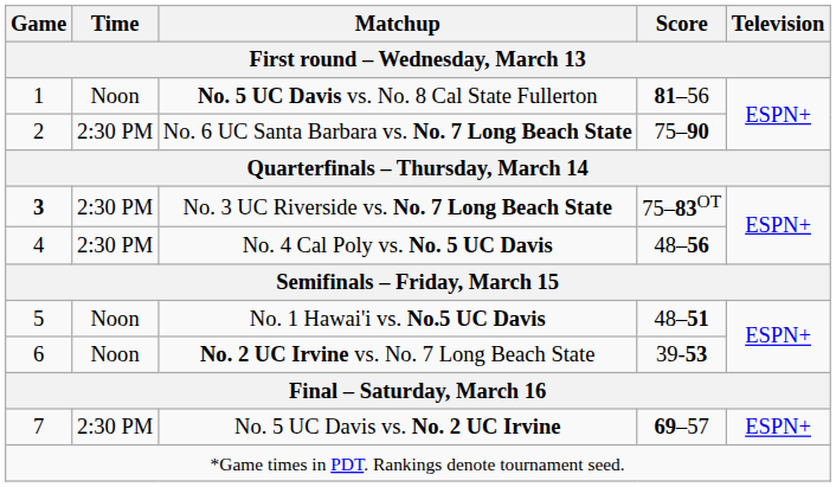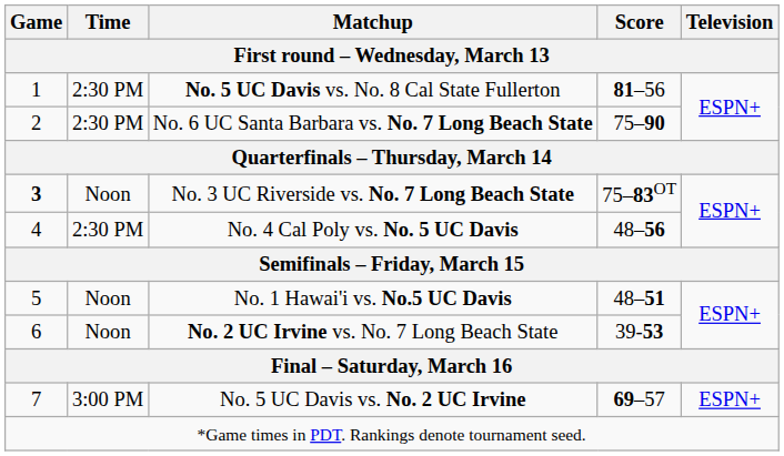No. 5 UC Davis vs. No. 8 Cal State Fullerton | Time: Noon -> 2:30 PM
No. 3 UC Riverside vs. No. 7 Long Beach State | Time: 2:30 PM -> Noon
No. 5 UC Davis vs. No. 2 UC Irvine | Time: 2:30 PM -> 3:00 PM
